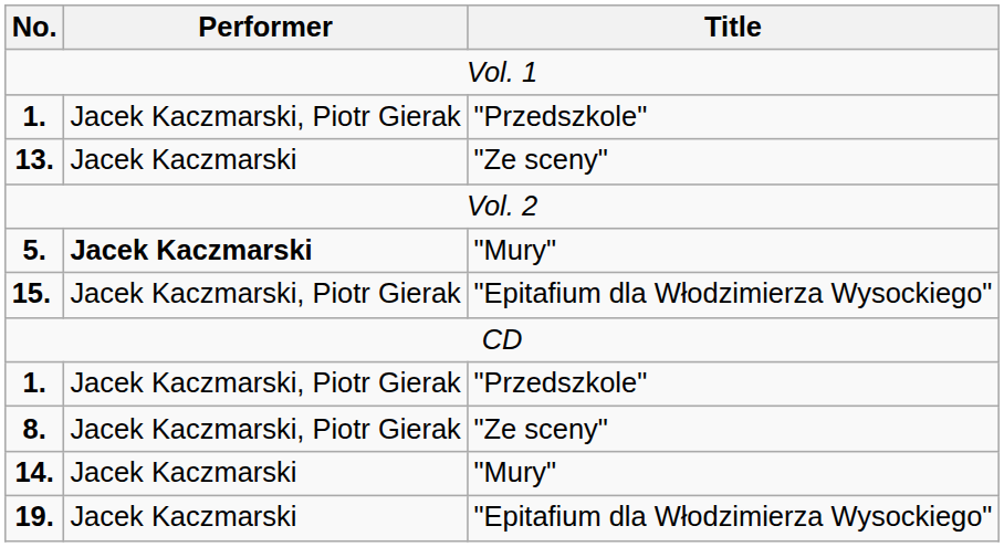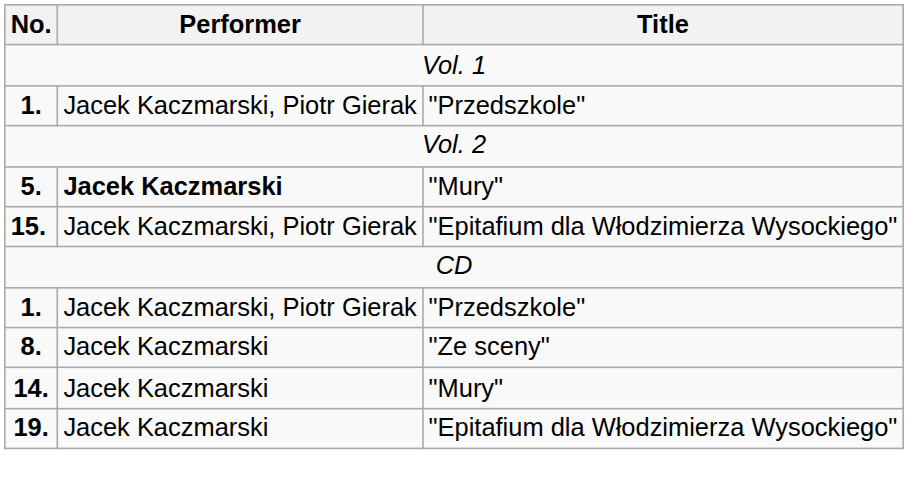- row: 13. | Jacek Kaczmarski | "Ze sceny"
8. | Performer: Jacek Kaczmarski, Piotr Gierak -> Jacek Kaczmarski
